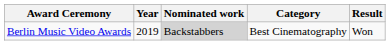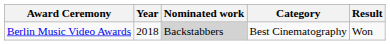Berlin Music Video Awards | Year: 2019 -> 2018
